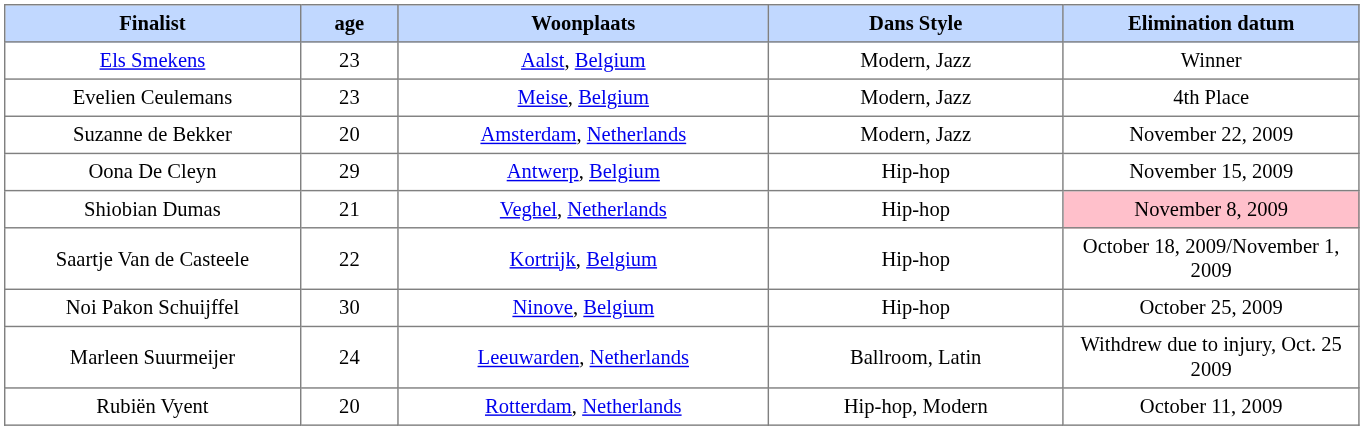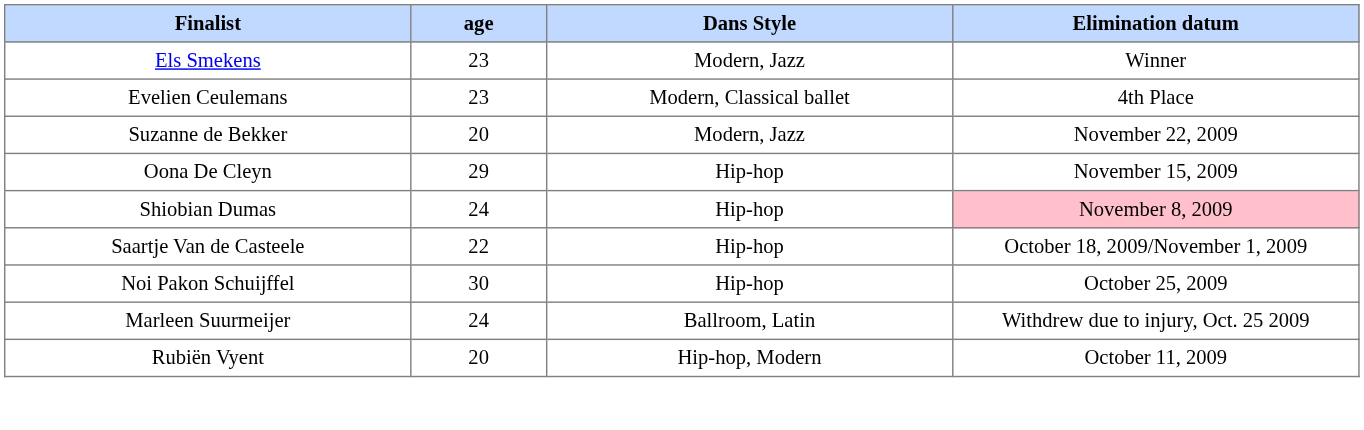- column: Woonplaats | Aalst, Belgium | Meise, Belgium | Amsterdam, Netherlands | Antwerp, Belgium | Veghel, Netherlands | Kortrijk, Belgium | Ninove, Belgium | Leeuwarden, Netherlands | Rotterdam, Netherlands
Evelien Ceulemans | Dans Style: Modern, Jazz -> Modern, Classical ballet
Shiobian Dumas | age: 21 -> 24
